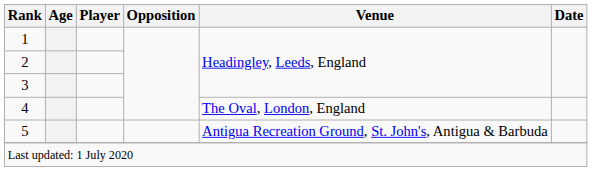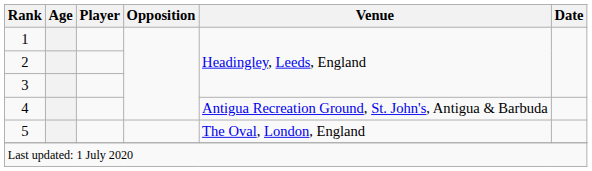4 | Venue: The Oval, London, England -> Antigua Recreation Ground, St. John's, Antigua & Barbuda
5 | Venue: Antigua Recreation Ground, St. John's, Antigua & Barbuda -> The Oval, London, England
